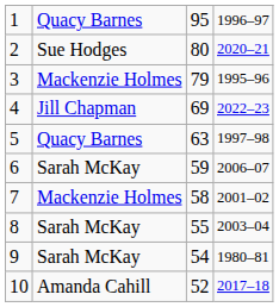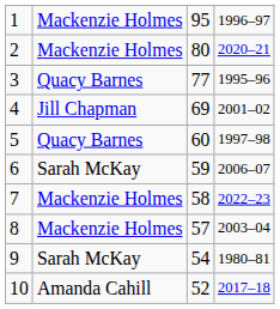1 | column 2: Quacy Barnes -> Mackenzie Holmes
2 | column 2: Sue Hodges -> Mackenzie Holmes
3 | column 2: Mackenzie Holmes -> Quacy Barnes
3 | column 3: 79 -> 77
4 | column 4: 2022–23 -> 2001–02
5 | column 3: 63 -> 60
7 | column 4: 2001–02 -> 2022–23
8 | column 2: Sarah McKay -> Mackenzie Holmes
8 | column 3: 55 -> 57
